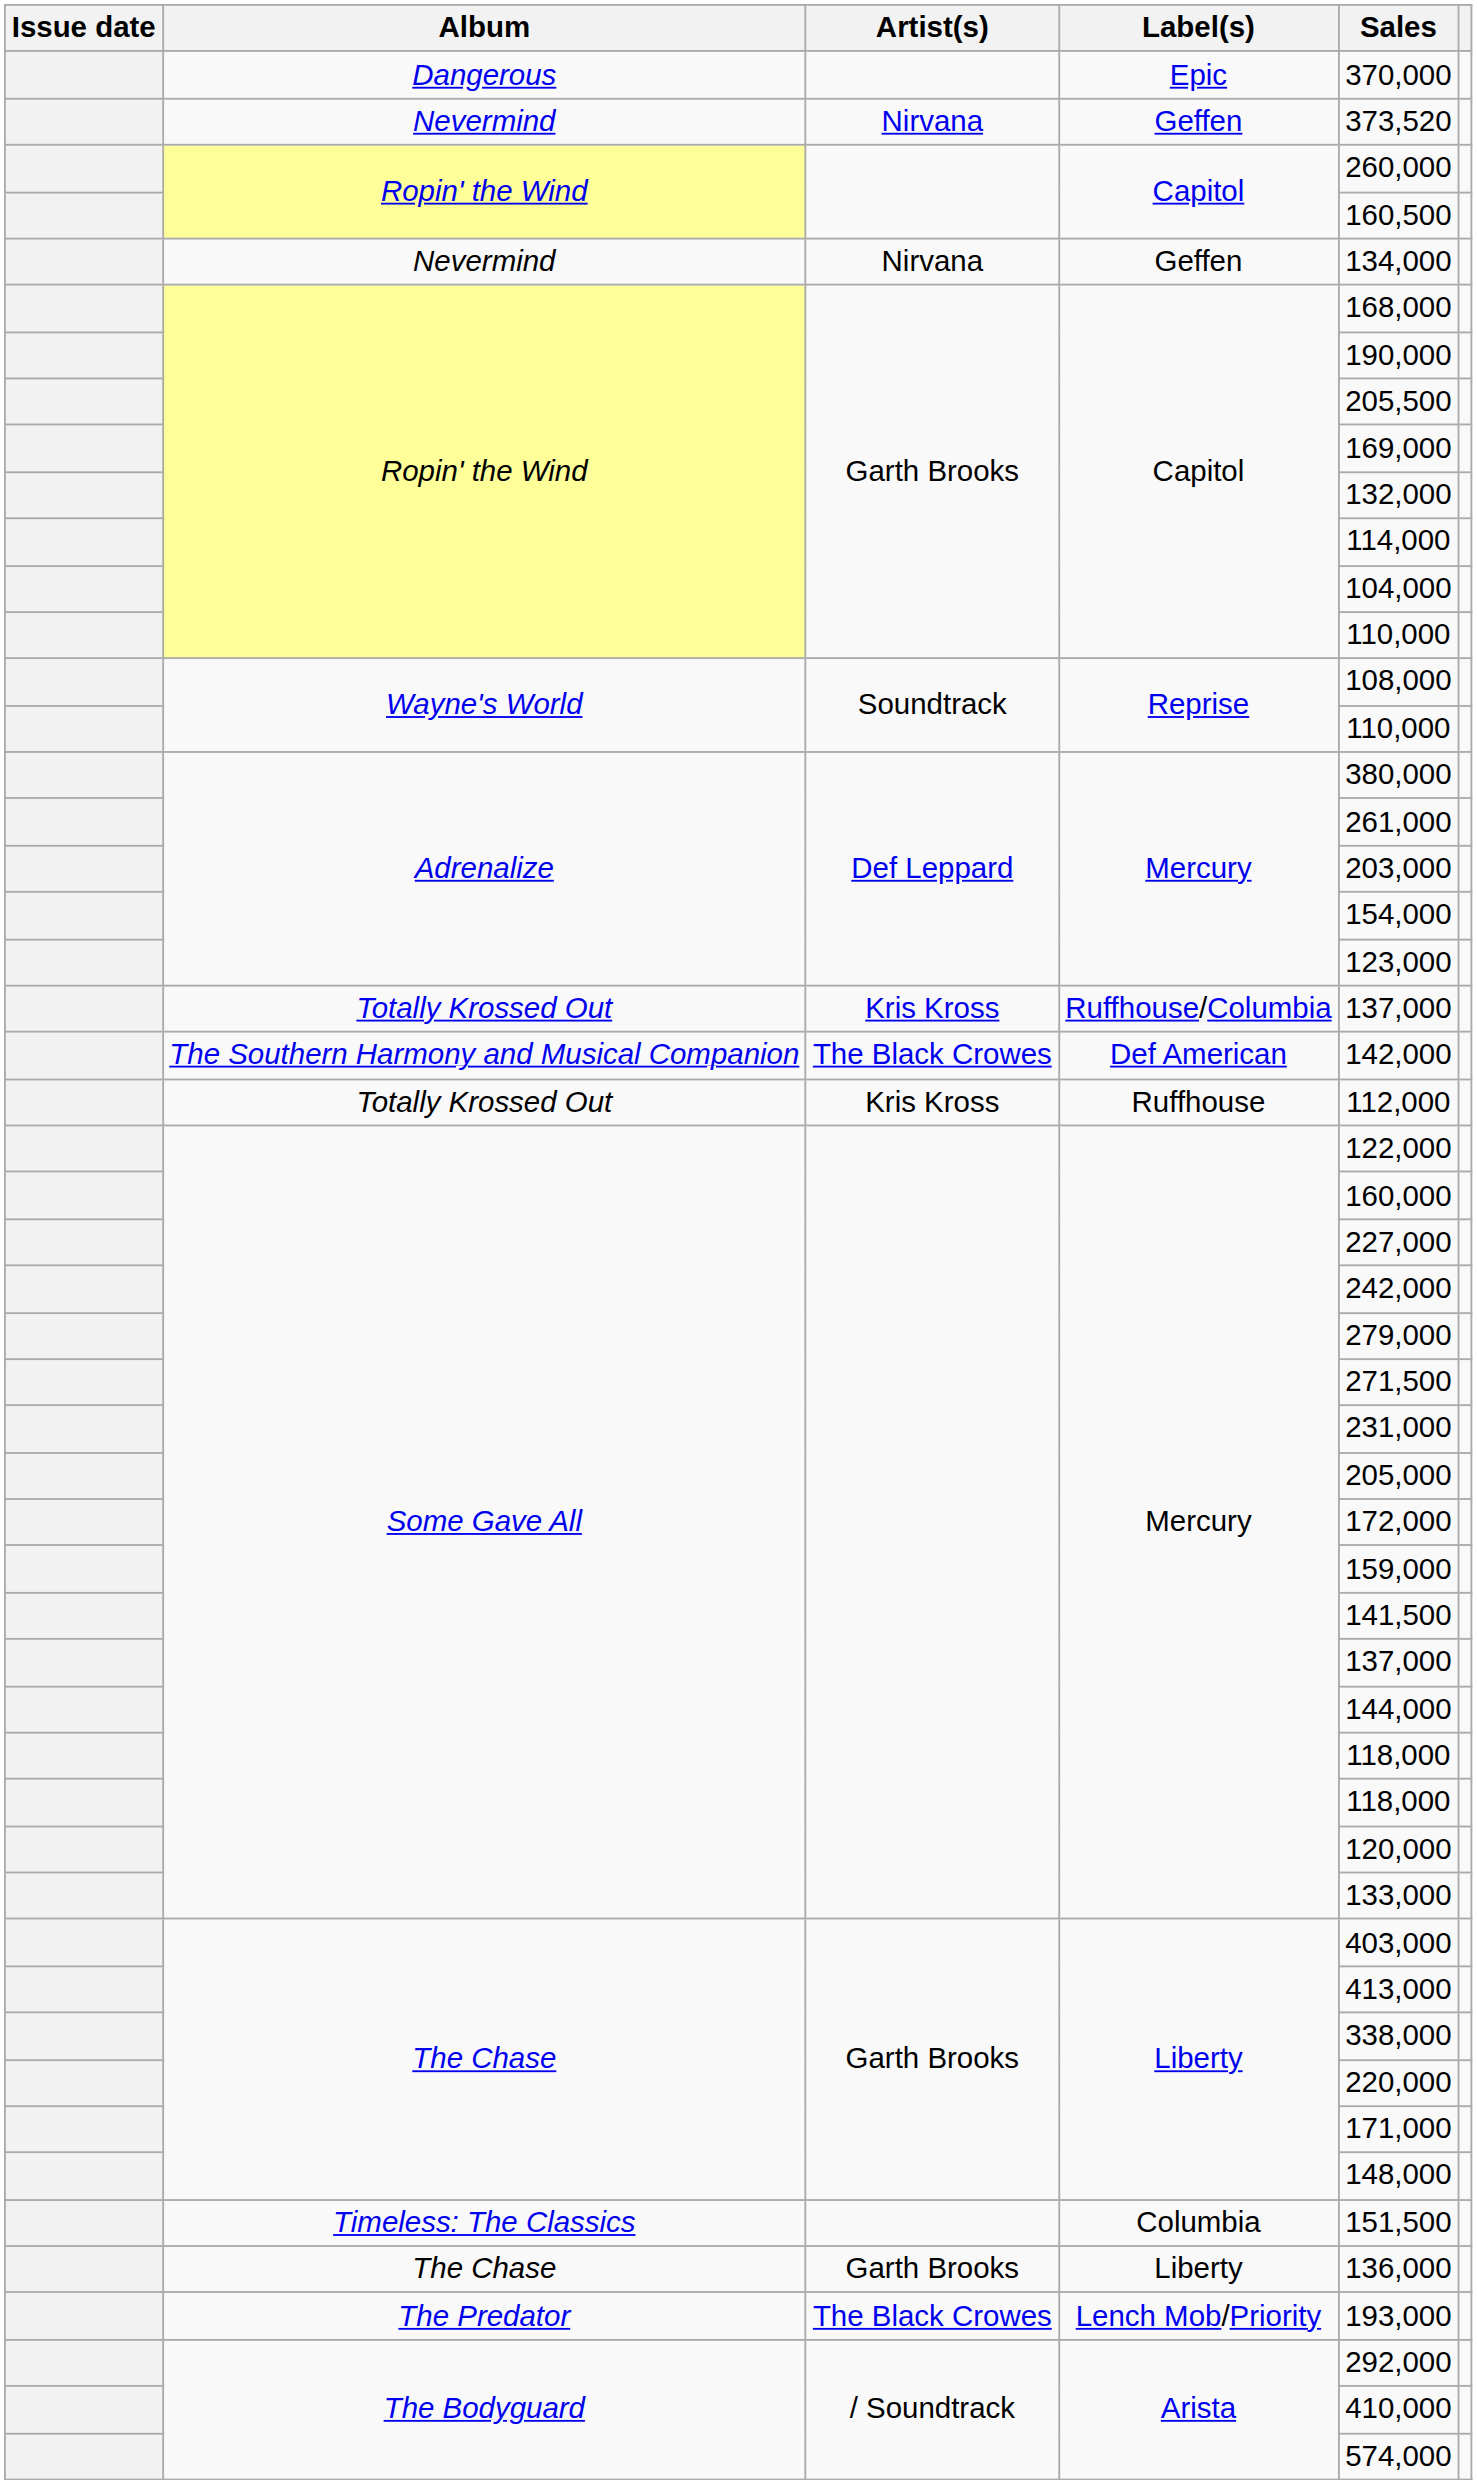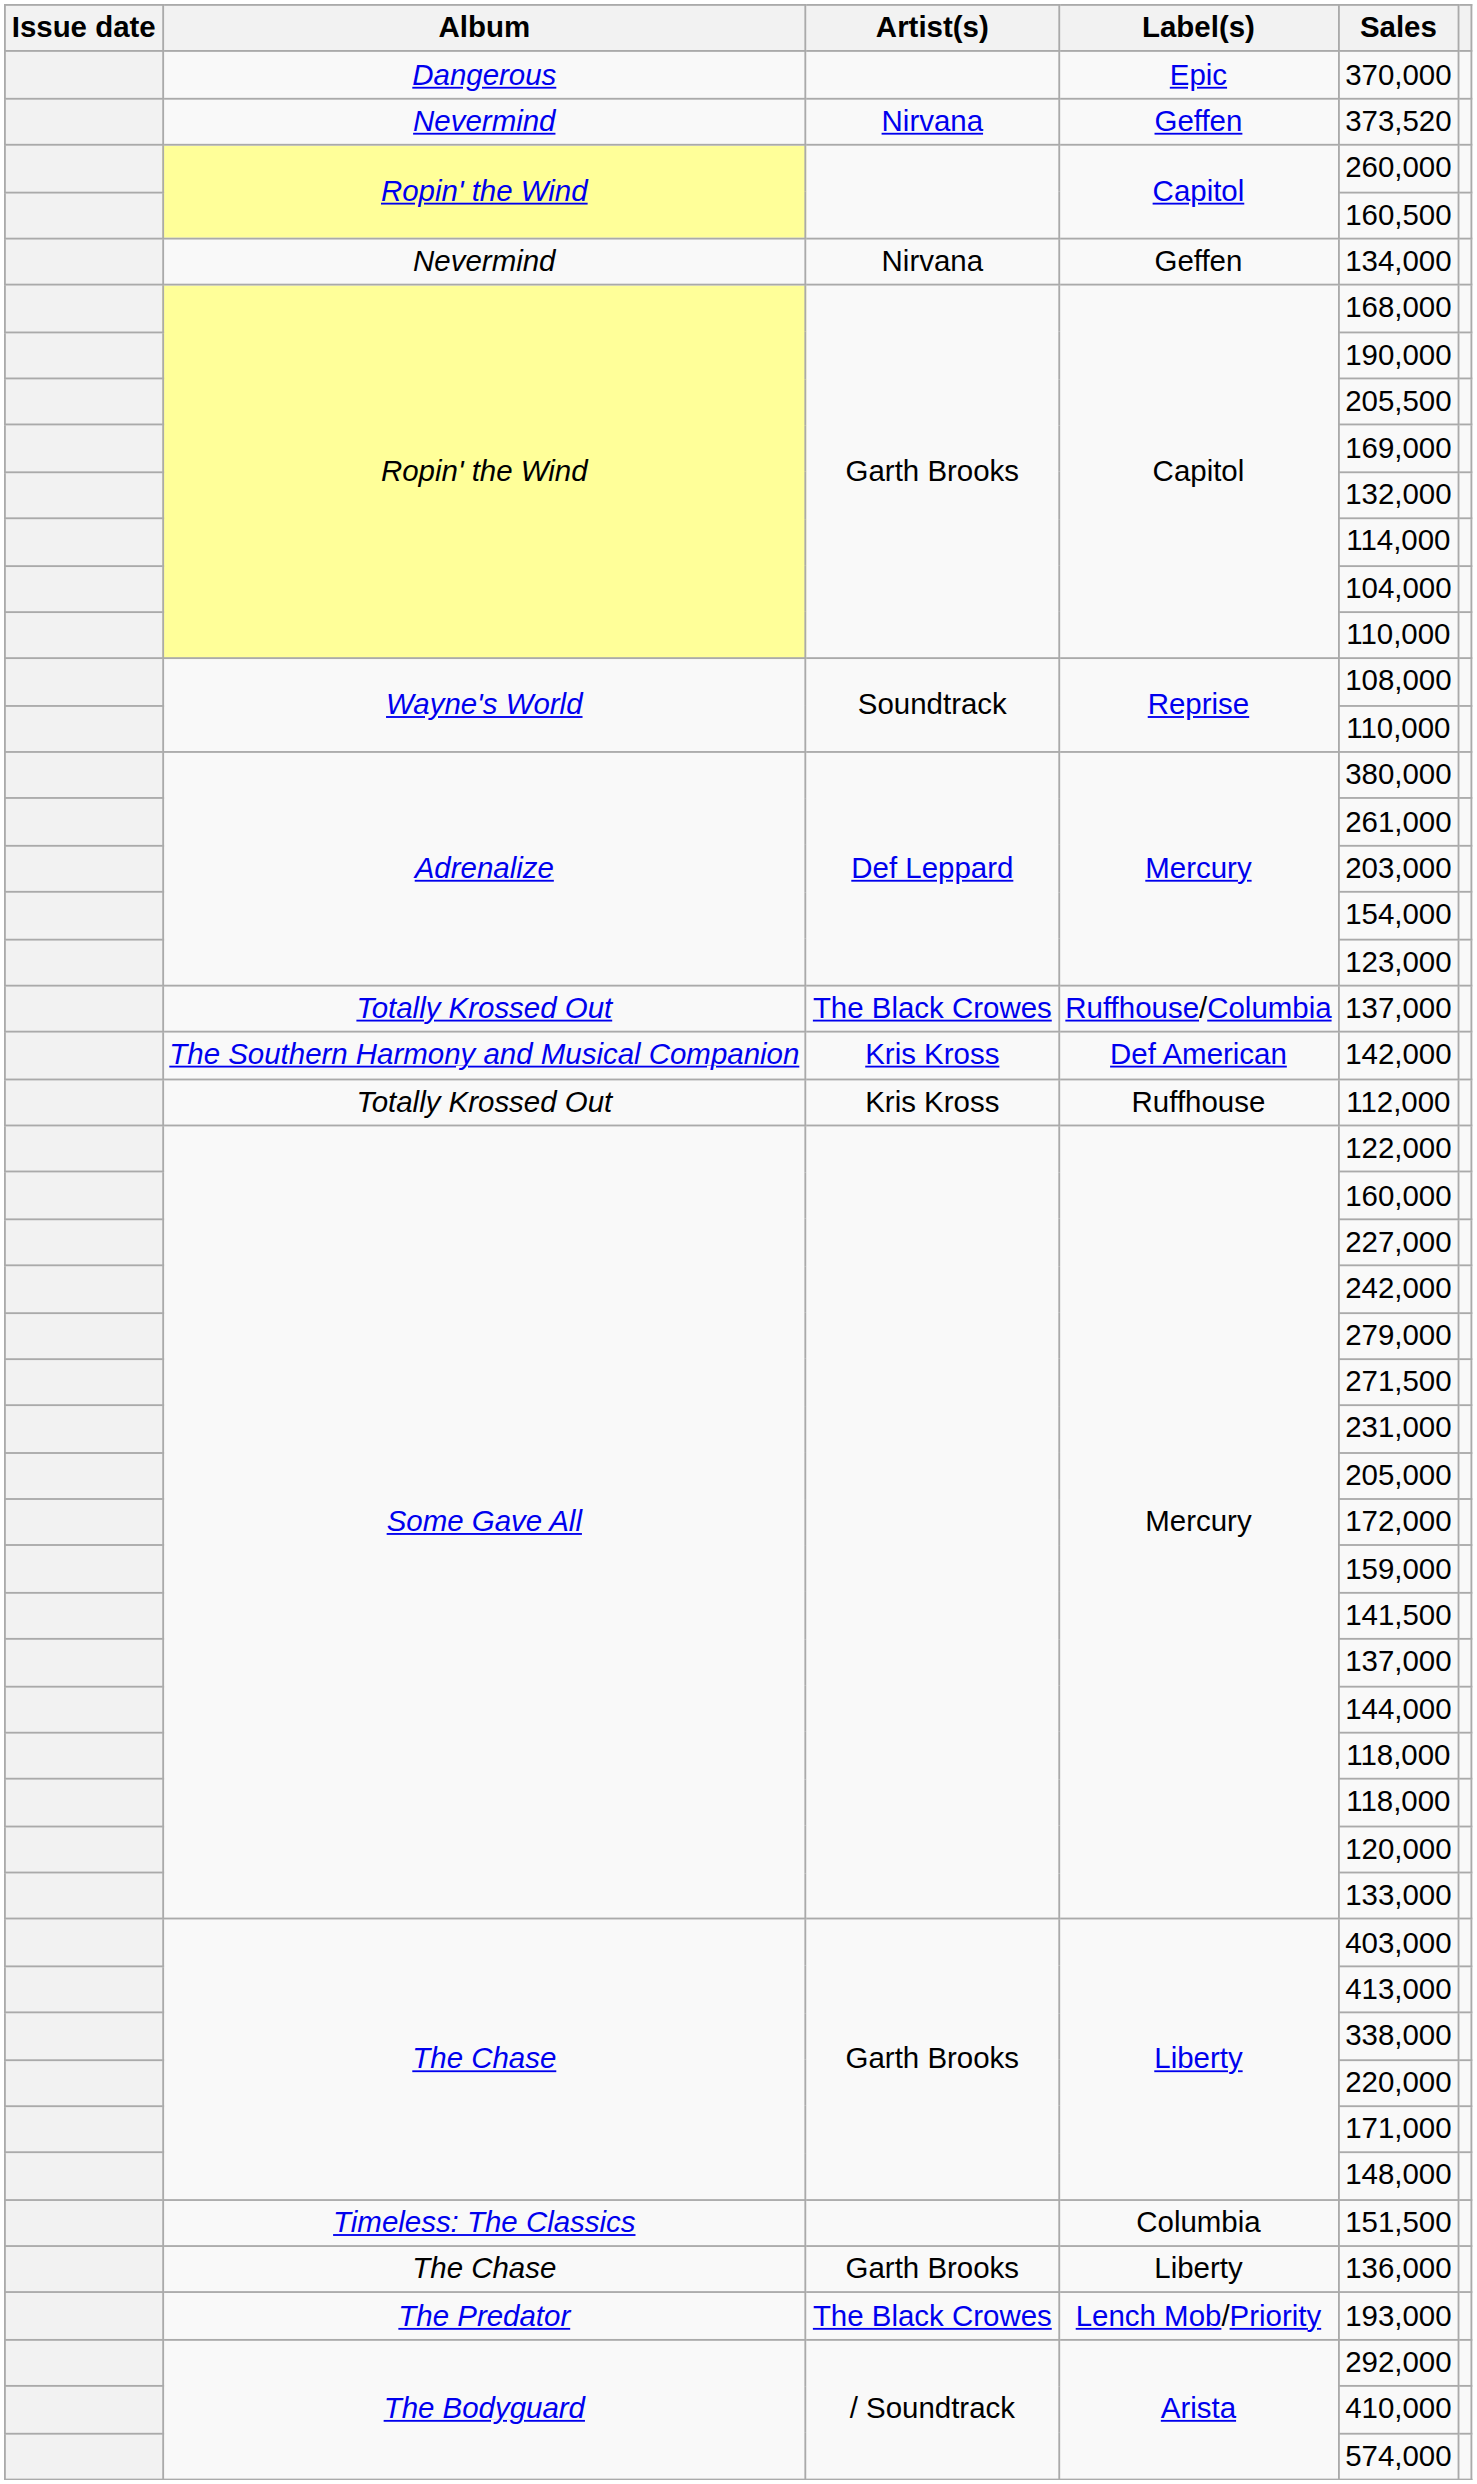Totally Krossed Out / Ruffhouse/Columbia | Artist(s): Kris Kross -> The Black Crowes
The Southern Harmony and Musical Companion | Artist(s): The Black Crowes -> Kris Kross
